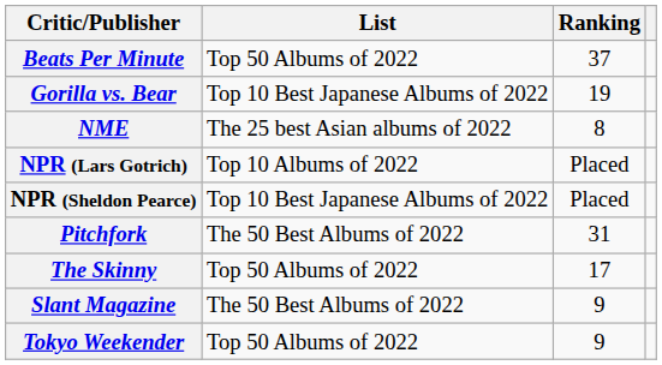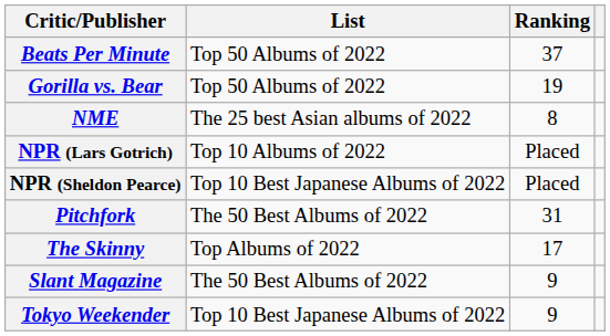Gorilla vs. Bear | List: Top 10 Best Japanese Albums of 2022 -> Top 50 Albums of 2022
The Skinny | List: Top 50 Albums of 2022 -> Top Albums of 2022
Tokyo Weekender | List: Top 50 Albums of 2022 -> Top 10 Best Japanese Albums of 2022
